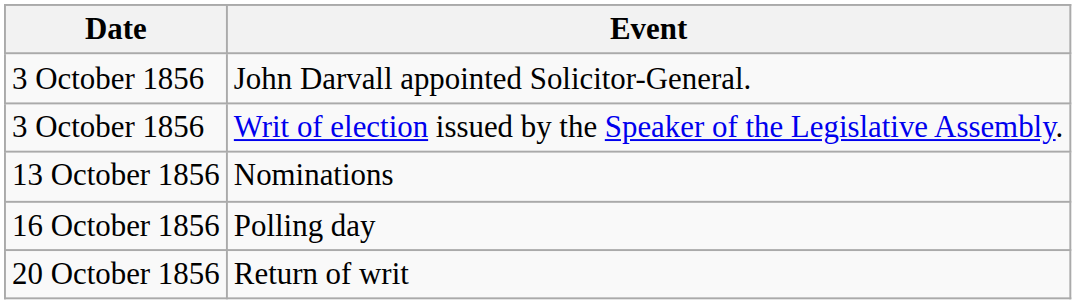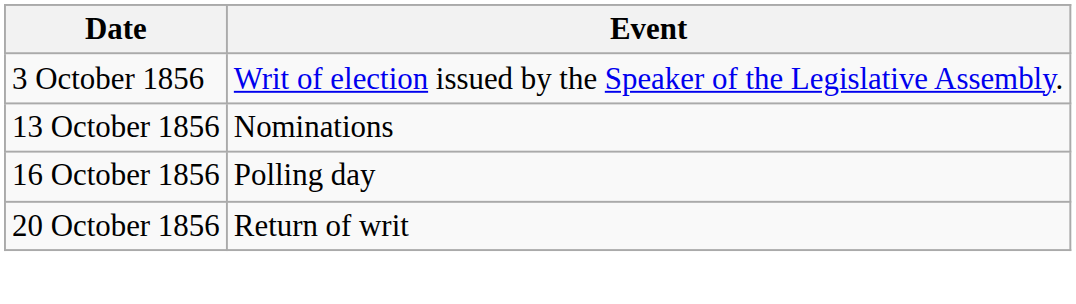- row: 3 October 1856 | John Darvall appointed Solicitor-General.
